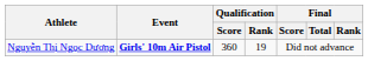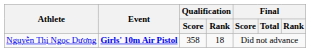Nguyễn Thị Ngọc Dương | Qualification / Score: 360 -> 358
Nguyễn Thị Ngọc Dương | Qualification / Rank: 19 -> 18
